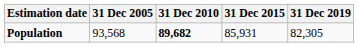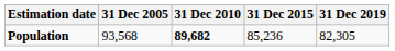Population | 31 Dec 2015: 85,931 -> 85,236
